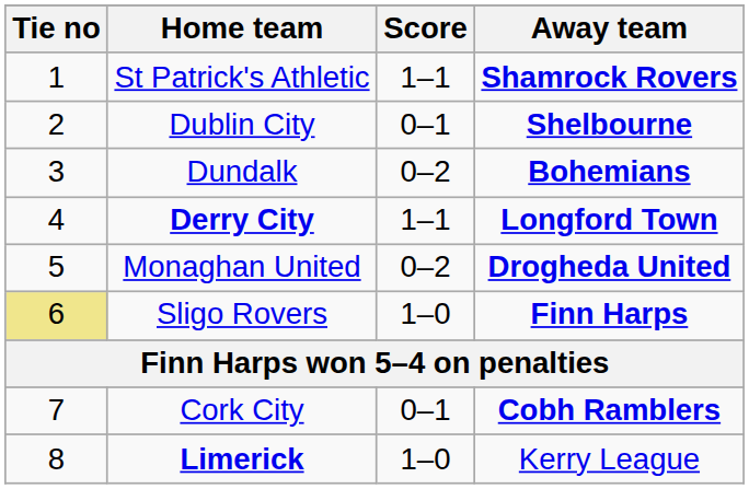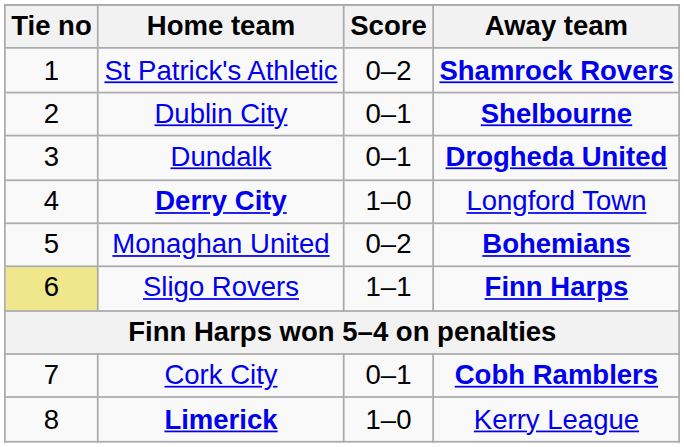St Patrick's Athletic | Score: 1–1 -> 0–2
Dundalk | Score: 0–2 -> 0–1
Dundalk | Away team: Bohemians -> Drogheda United
Derry City | Score: 1–1 -> 1–0
Derry City | Away team: bold -> normal
Monaghan United | Away team: Drogheda United -> Bohemians
Sligo Rovers | Score: 1–0 -> 1–1
